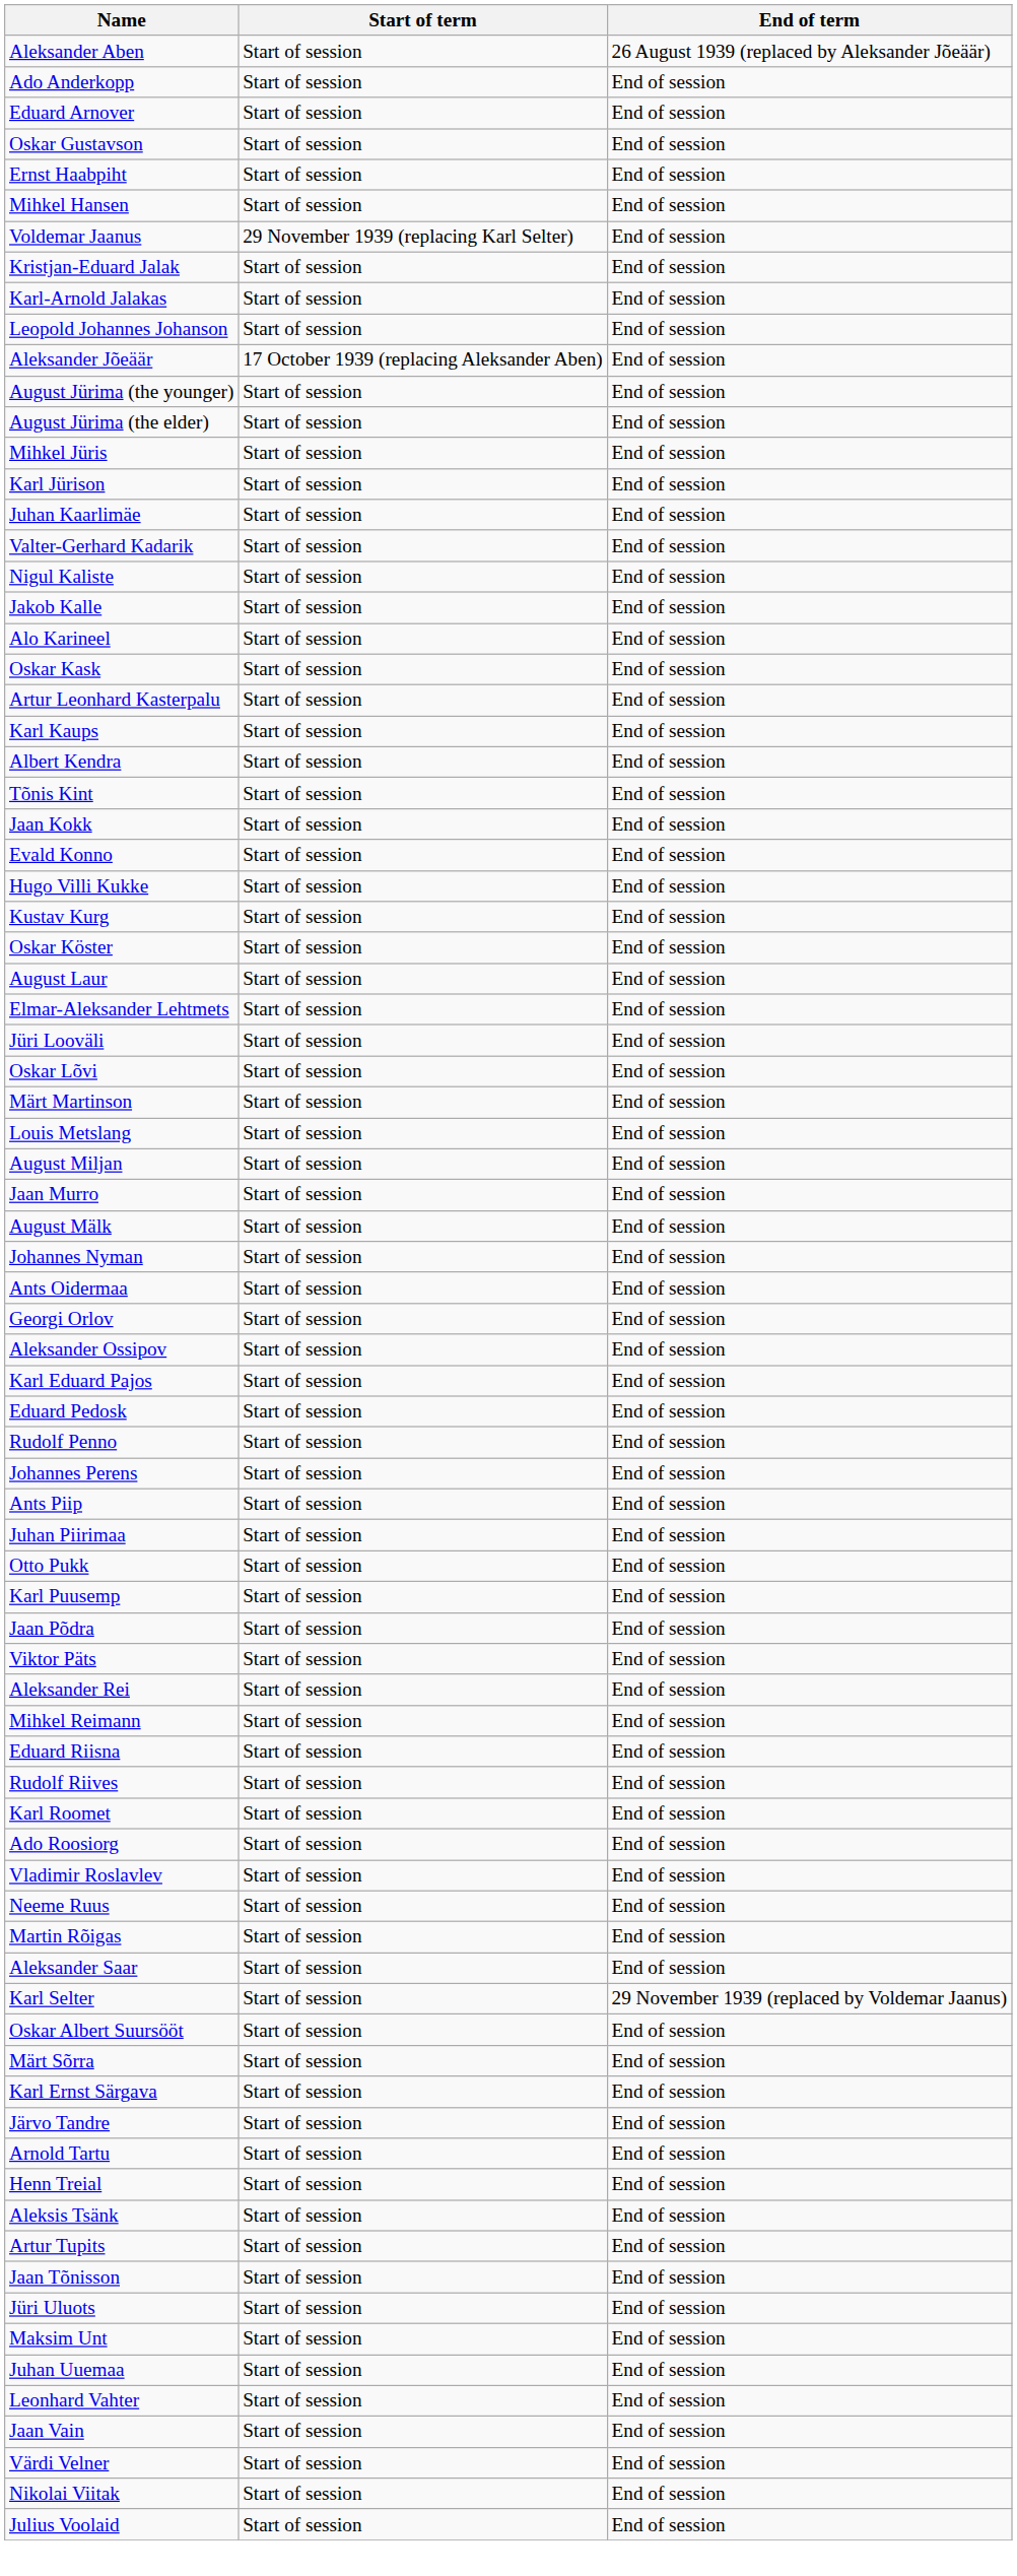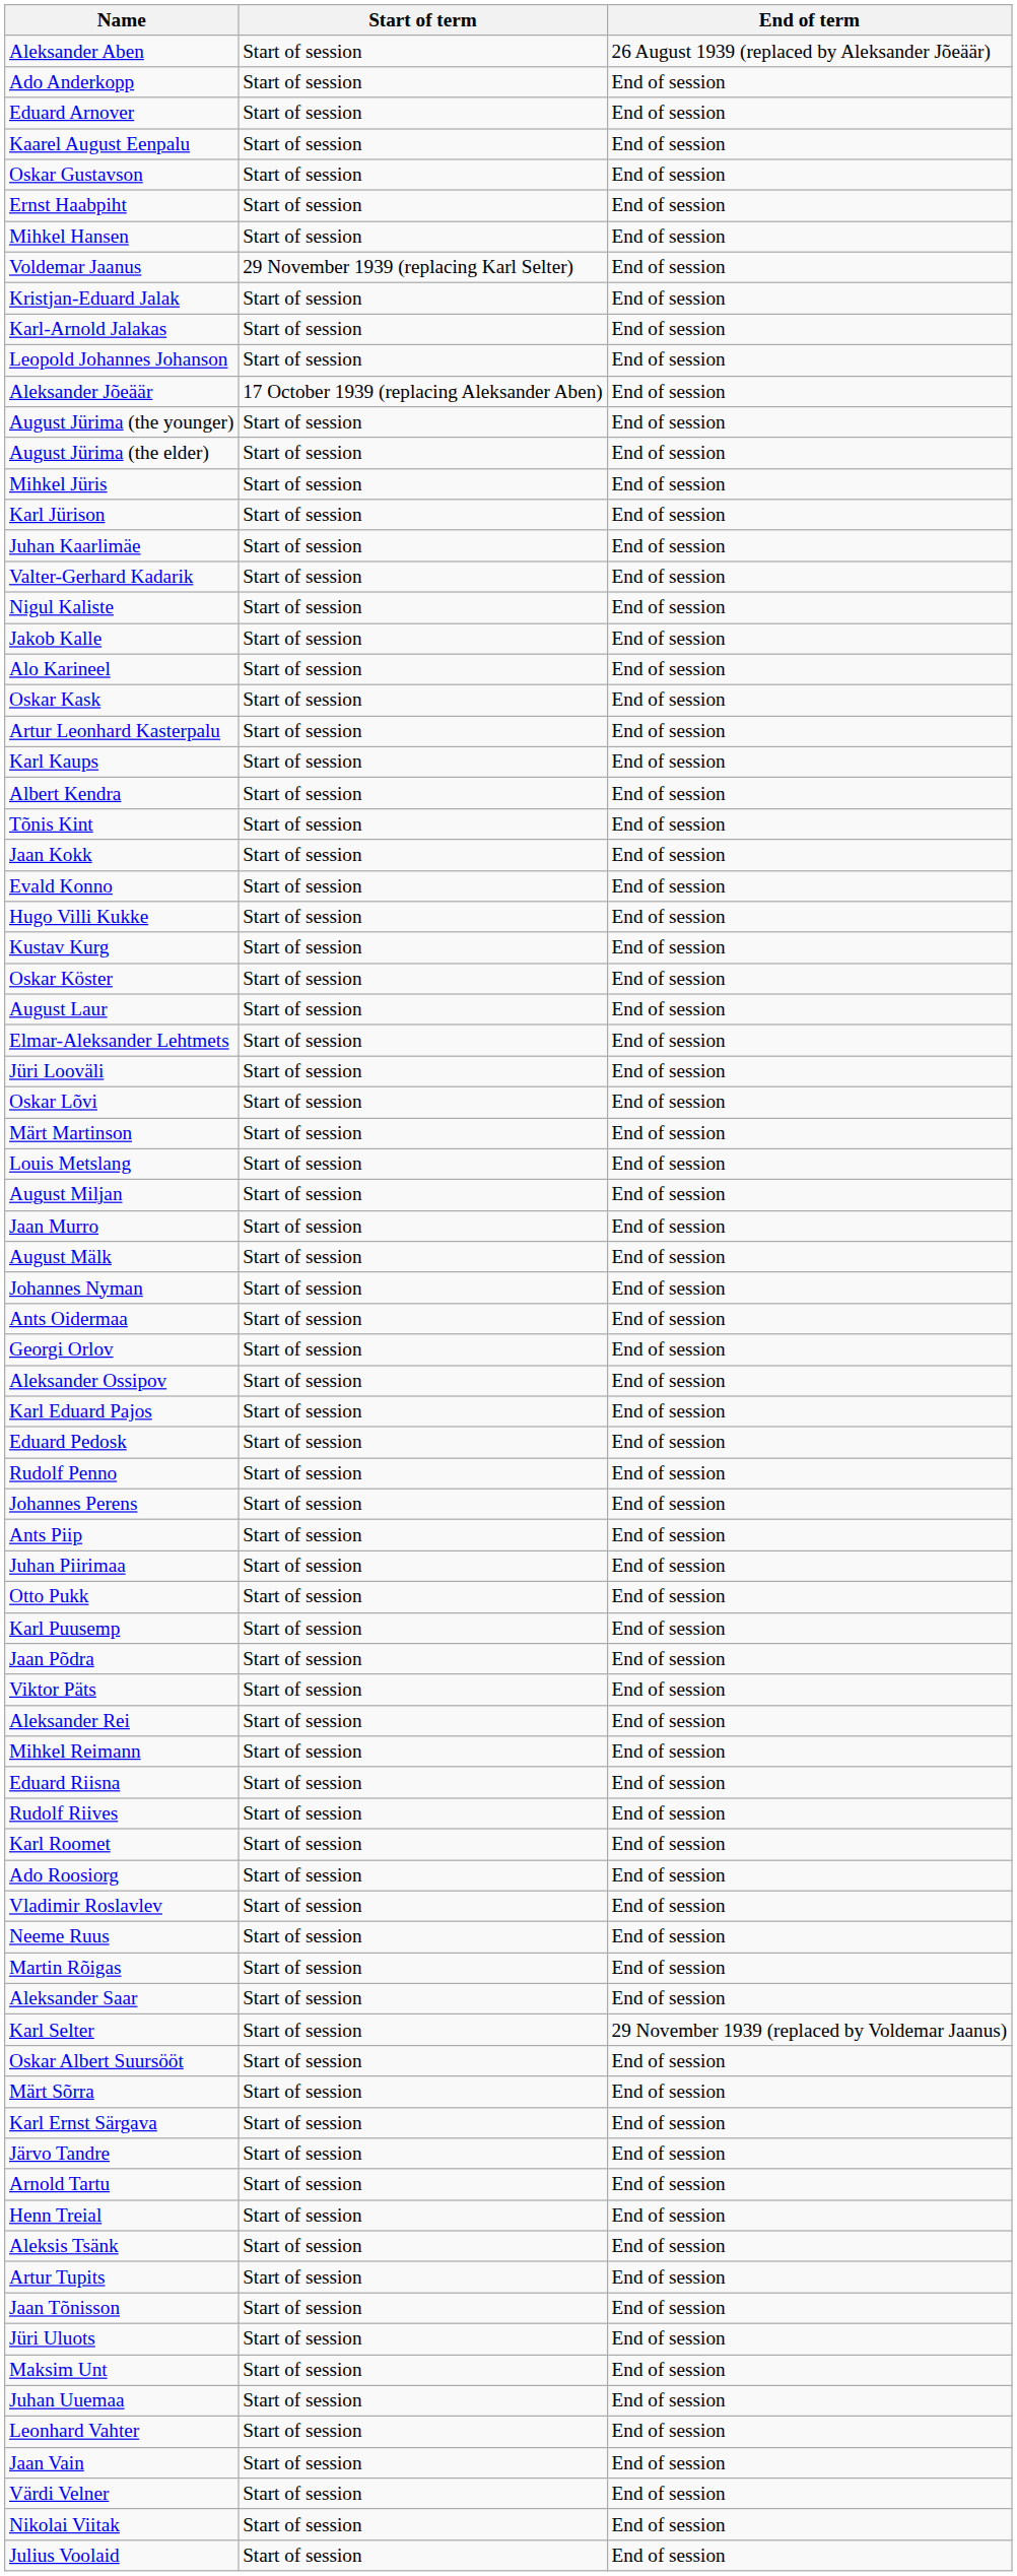+ row: Kaarel August Eenpalu | Start of session | End of session
